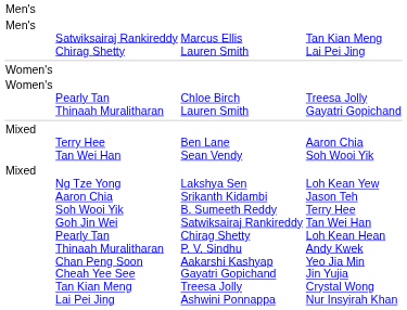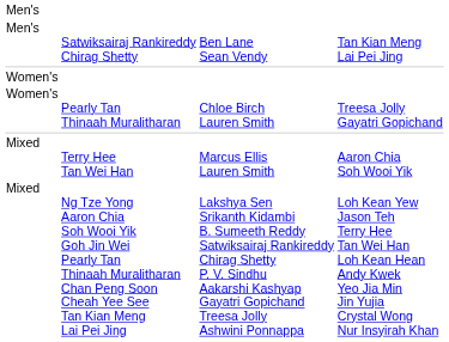Satwiksairaj Rankireddy Chirag Shetty | column 3: Marcus Ellis Lauren Smith -> Ben Lane Sean Vendy
Terry Hee Tan Wei Han | column 3: Ben Lane Sean Vendy -> Marcus Ellis Lauren Smith
